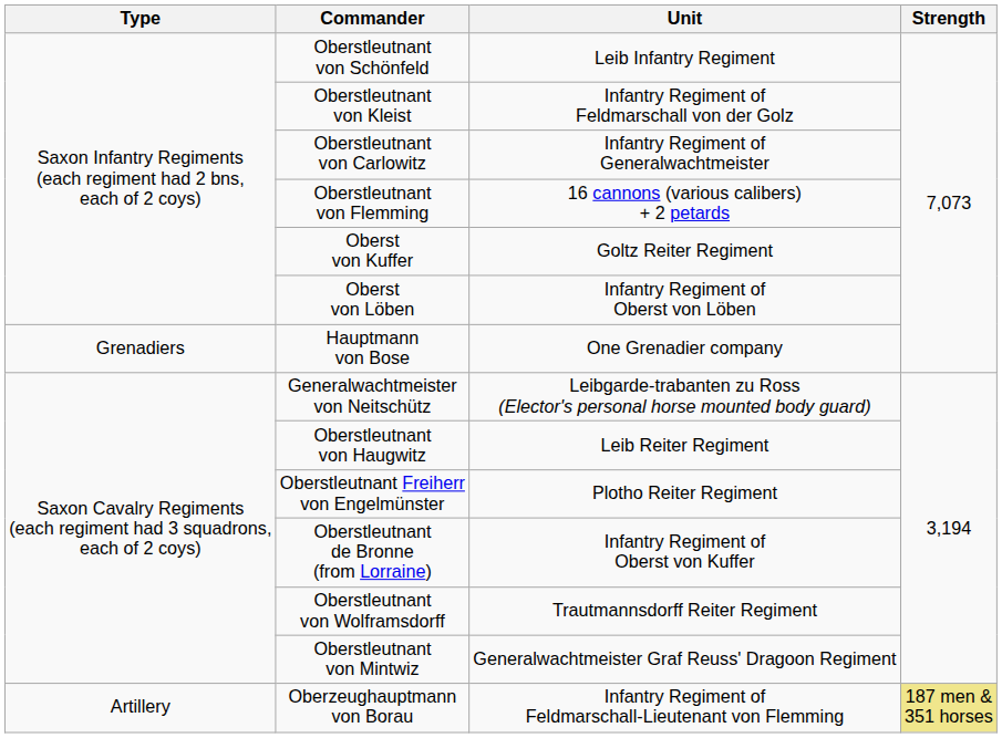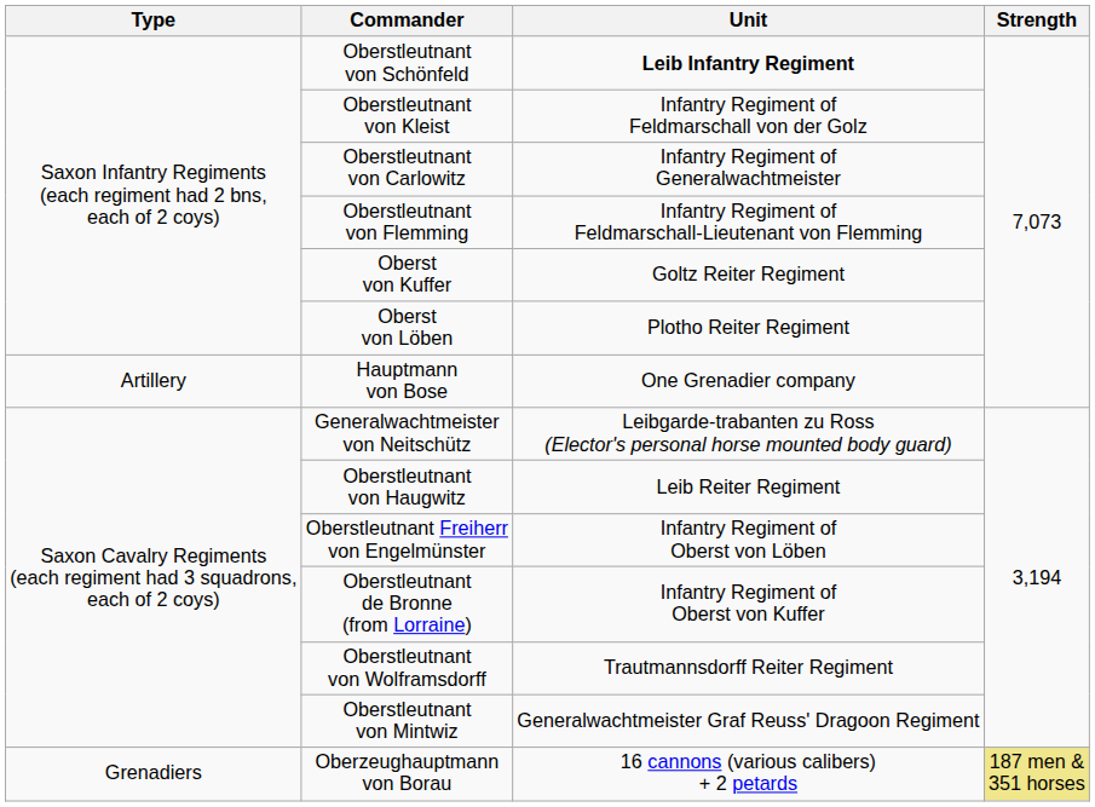Oberstleutnant von Schönfeld | Unit: normal -> bold
Oberstleutnant von Flemming | Unit: 16 cannons (various calibers) + 2 petards -> Infantry Regiment of Feldmarschall-Lieutenant von Flemming
Oberst von Löben | Unit: Infantry Regiment of Oberst von Löben -> Plotho Reiter Regiment
Hauptmann von Bose | Type: Grenadiers -> Artillery
Oberstleutnant Freiherr von Engelmünster | Unit: Plotho Reiter Regiment -> Infantry Regiment of Oberst von Löben
Oberzeughauptmann von Borau | Type: Artillery -> Grenadiers
Oberzeughauptmann von Borau | Unit: Infantry Regiment of Feldmarschall-Lieutenant von Flemming -> 16 cannons (various calibers) + 2 petards
